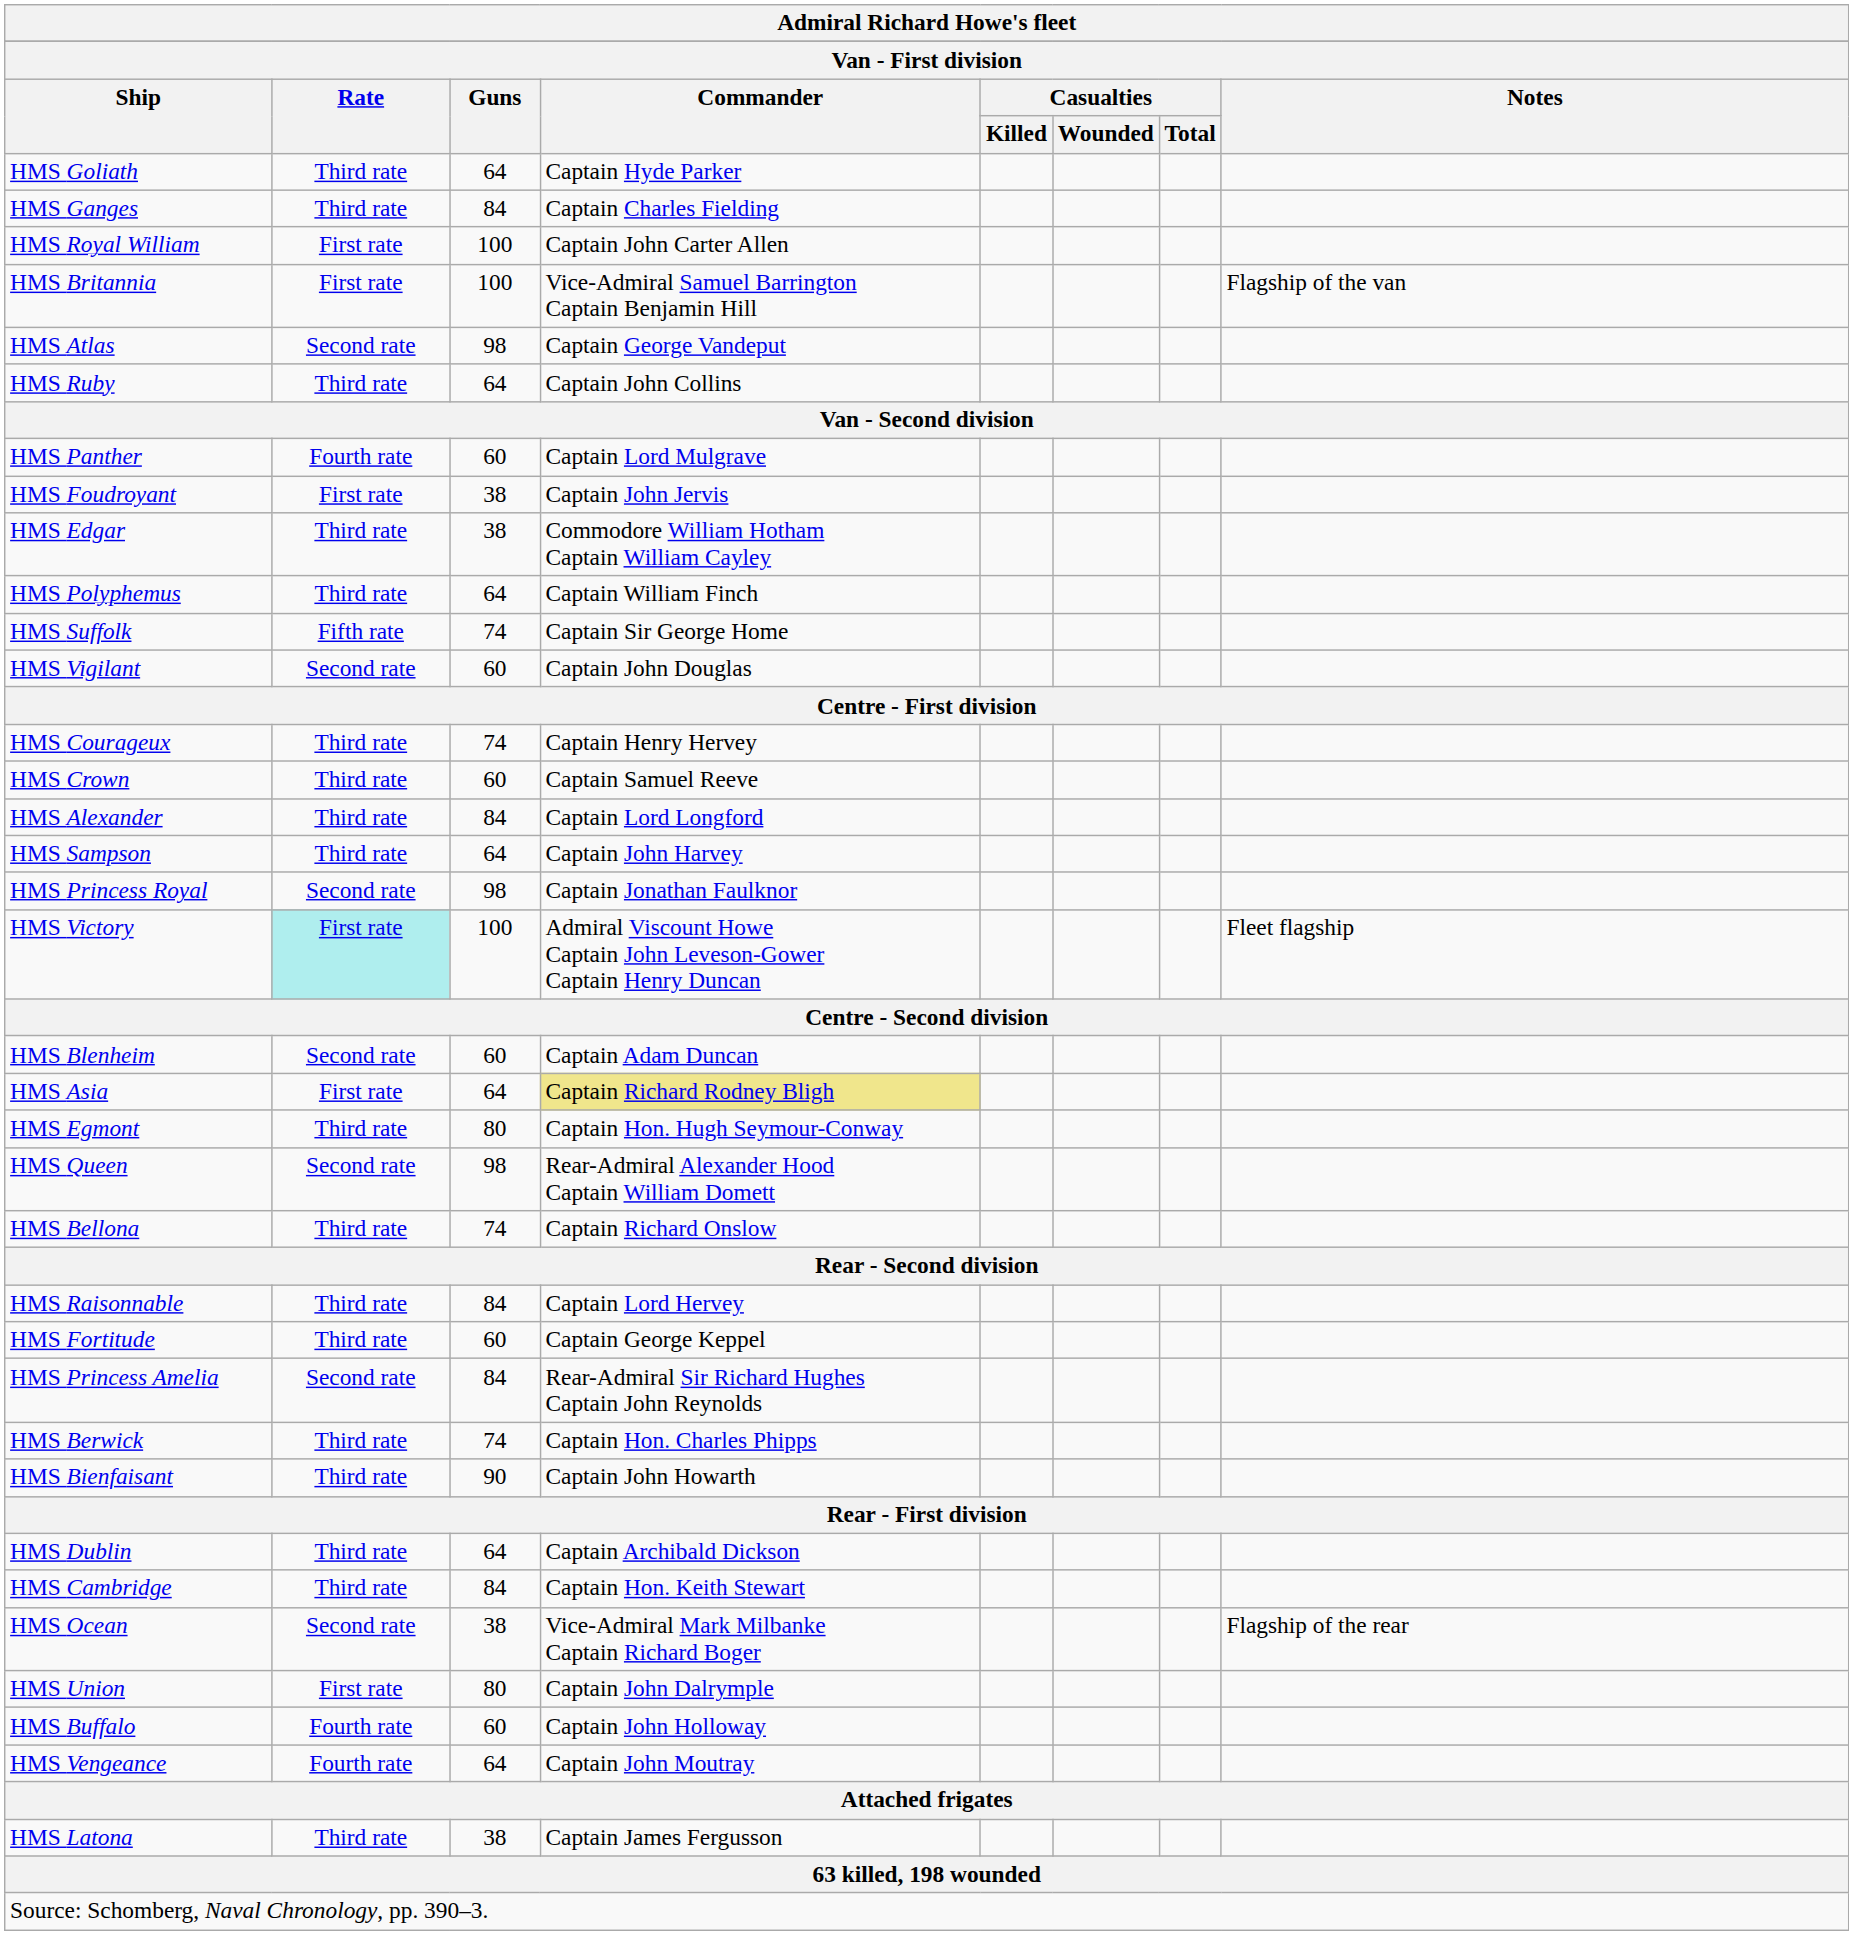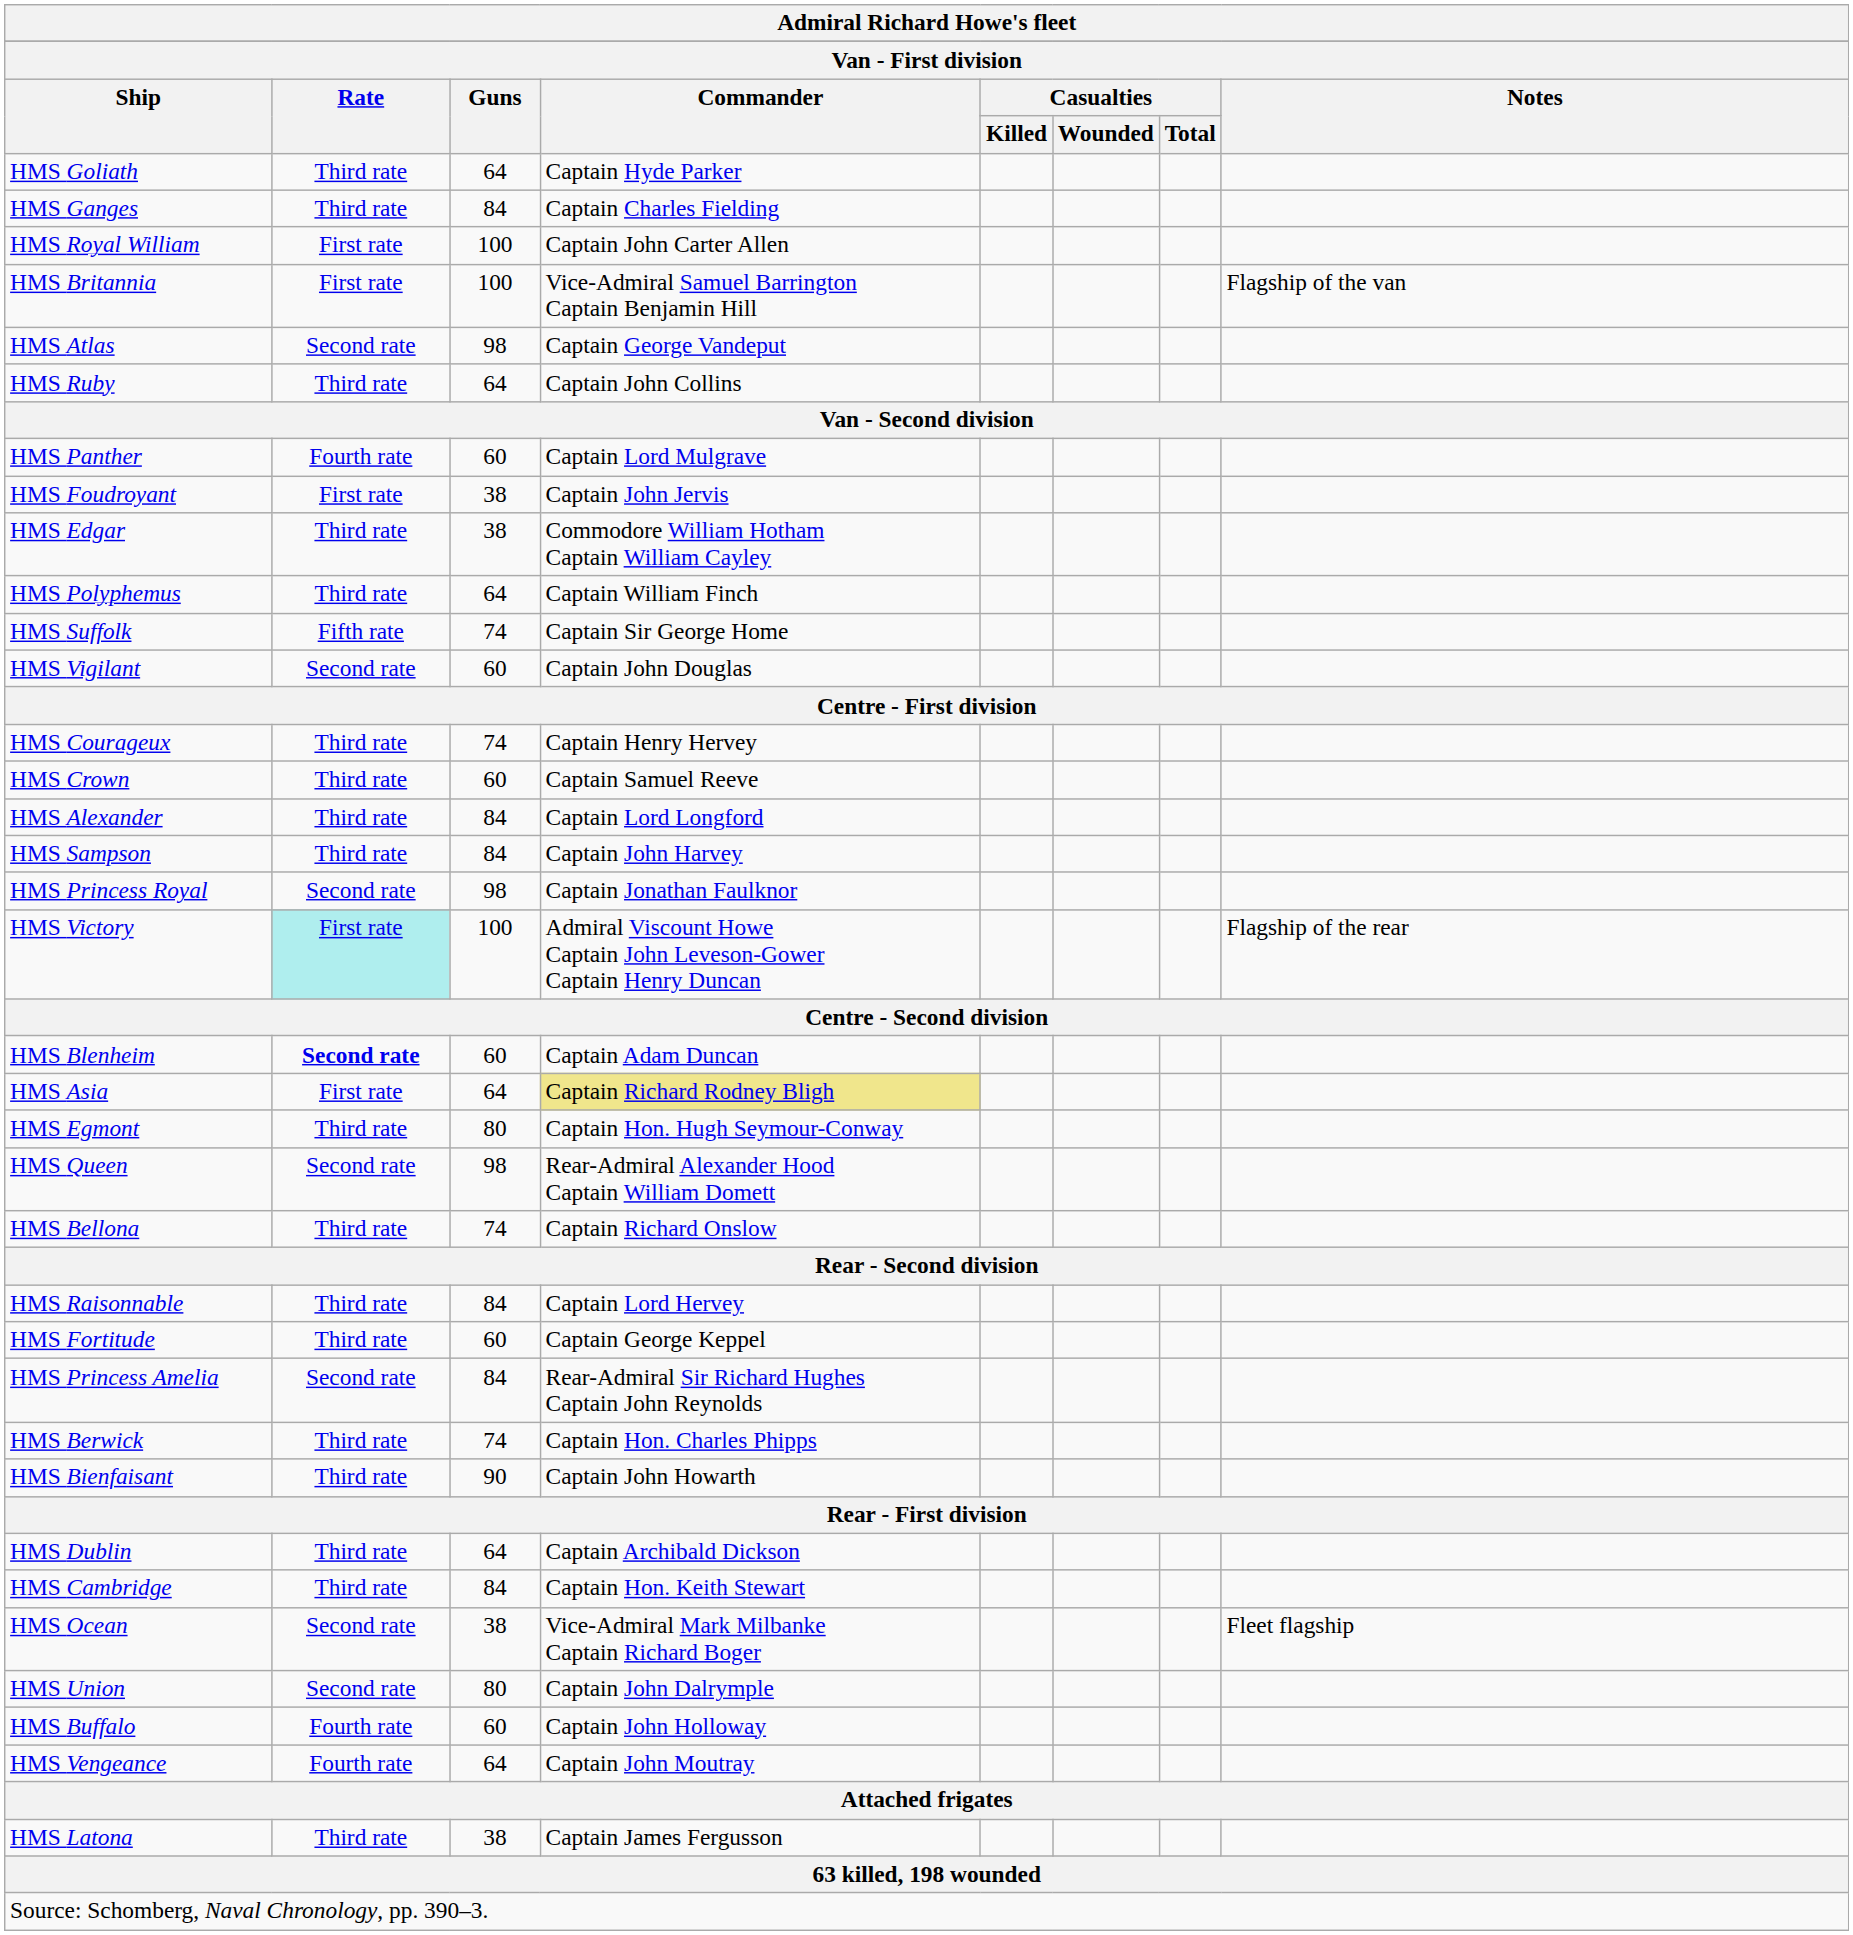HMS Sampson | Admiral Richard Howe's fleet / Van - First division / Guns: 64 -> 84
HMS Victory | Admiral Richard Howe's fleet / Van - First division / Notes: Fleet flagship -> Flagship of the rear
HMS Blenheim | Admiral Richard Howe's fleet / Van - First division / Rate: normal -> bold
HMS Ocean | Admiral Richard Howe's fleet / Van - First division / Notes: Flagship of the rear -> Fleet flagship
HMS Union | Admiral Richard Howe's fleet / Van - First division / Rate: First rate -> Second rate
